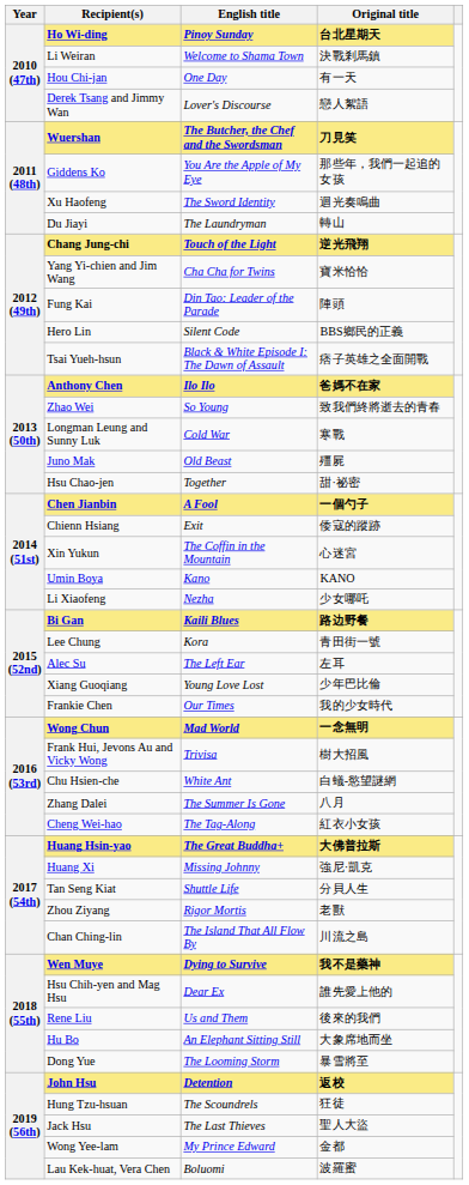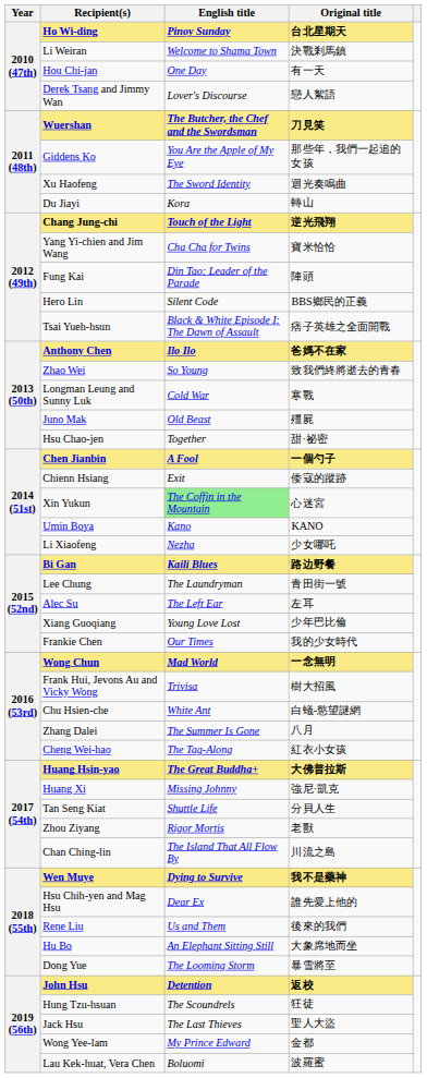Du Jiayi | English title: The Laundryman -> Kora
Xin Yukun | English title: no background -> lightgreen background
Lee Chung | English title: Kora -> The Laundryman
